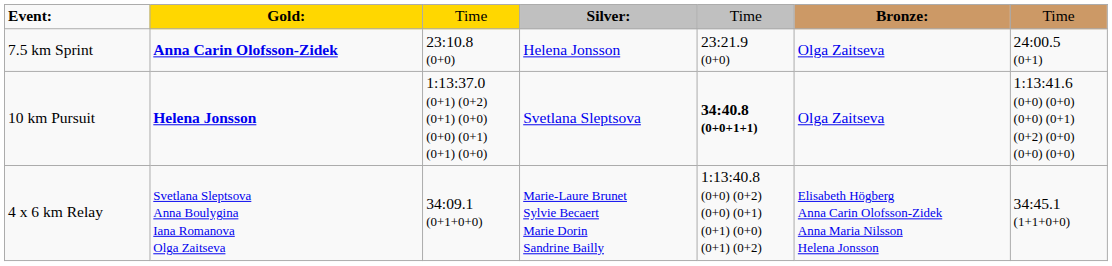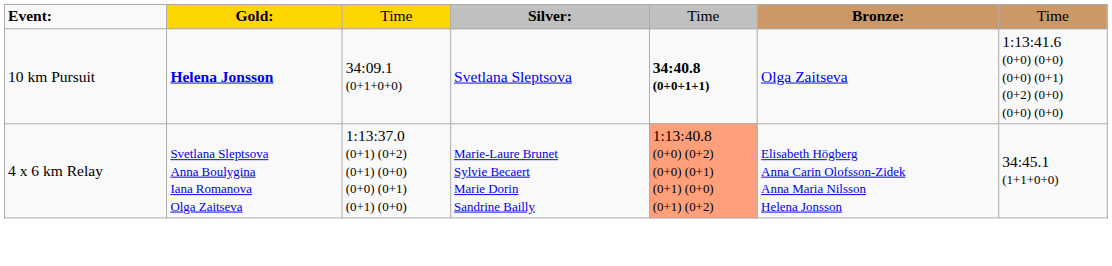- row: 7.5 km Sprint | Anna Carin Olofsson-Zidek | 23:10.8 (0+0) | Helena Jonsson | 23:21.9 (0+0) | Olga Zaitseva | 24:00.5 (0+1)
10 km Pursuit | column 3: 1:13:37.0 (0+1) (0+2) (0+1) (0+0) (0+0) (0+1) (0+1) (0+0) -> 34:09.1 (0+1+0+0)
4 x 6 km Relay | column 3: 34:09.1 (0+1+0+0) -> 1:13:37.0 (0+1) (0+2) (0+1) (0+0) (0+0) (0+1) (0+1) (0+0)
4 x 6 km Relay | column 5: no background -> lightsalmon background
